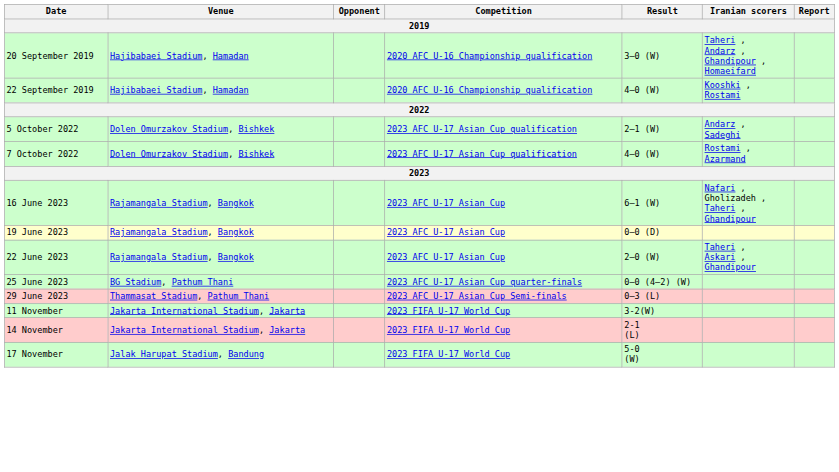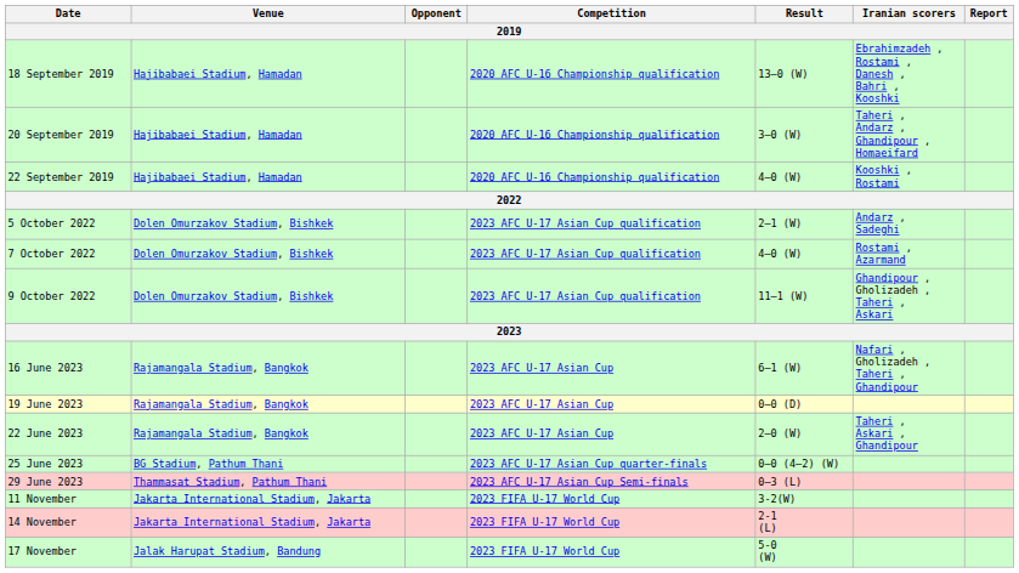+ row: 18 September 2019 | Hajibabaei Stadium, Hamadan | 2020 AFC U-16 Championship qualification | 13–0 (W) | Ebrahimzadeh , Rostami , Danesh , Bahri , Kooshki
+ row: 9 October 2022 | Dolen Omurzakov Stadium, Bishkek | 2023 AFC U-17 Asian Cup qualification | 11–1 (W) | Ghandipour , Gholizadeh , Taheri , Askari
